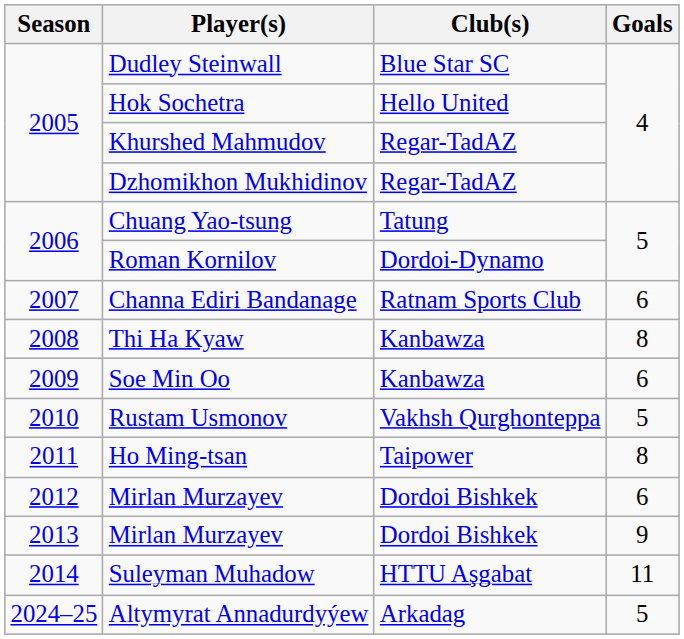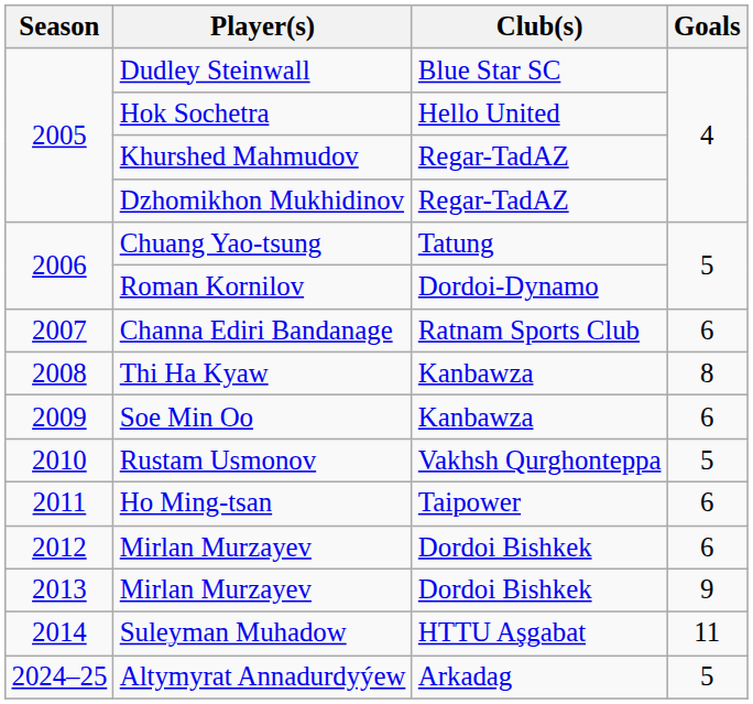Ho Ming-tsan | Goals: 8 -> 6
